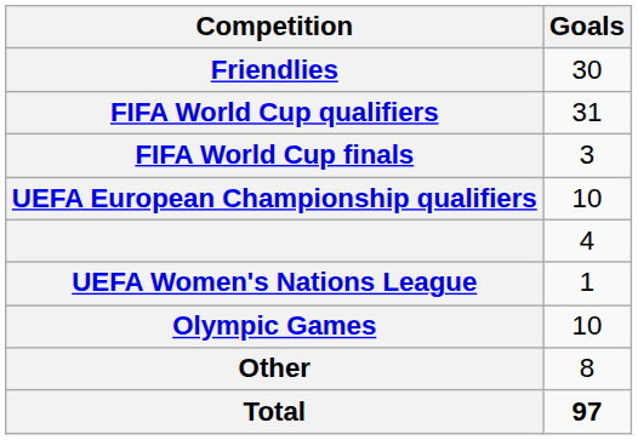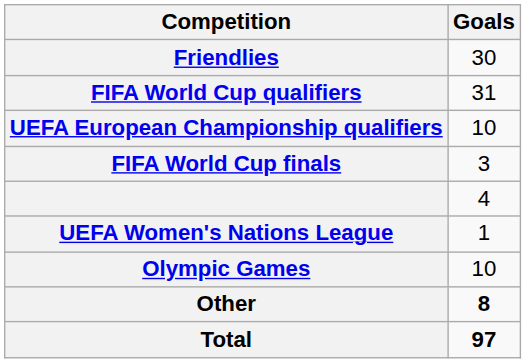rows swapped: UEFA European Championship qualifiers <-> FIFA World Cup finals
Other | Goals: normal -> bold
